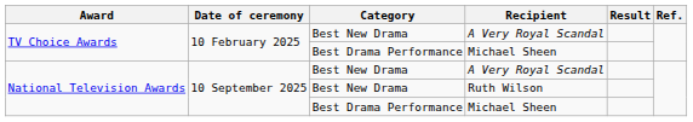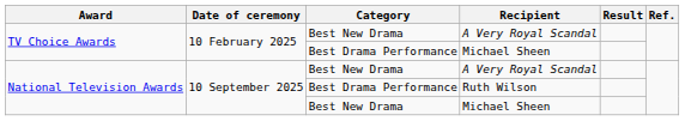Ruth Wilson | Category: Best New Drama -> Best Drama Performance
National Television Awards / Michael Sheen | Category: Best Drama Performance -> Best New Drama
